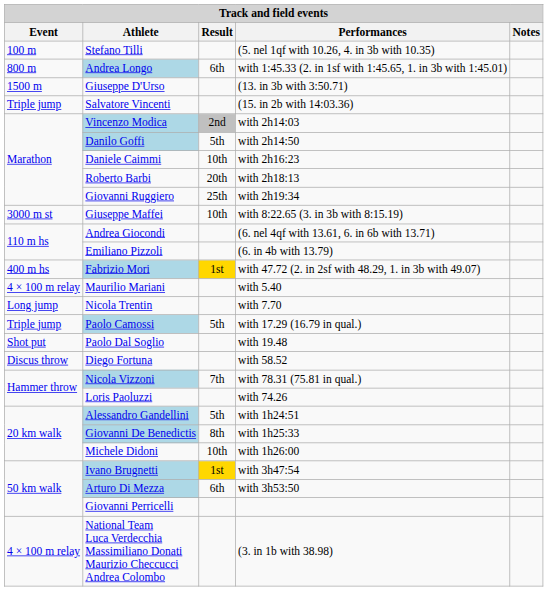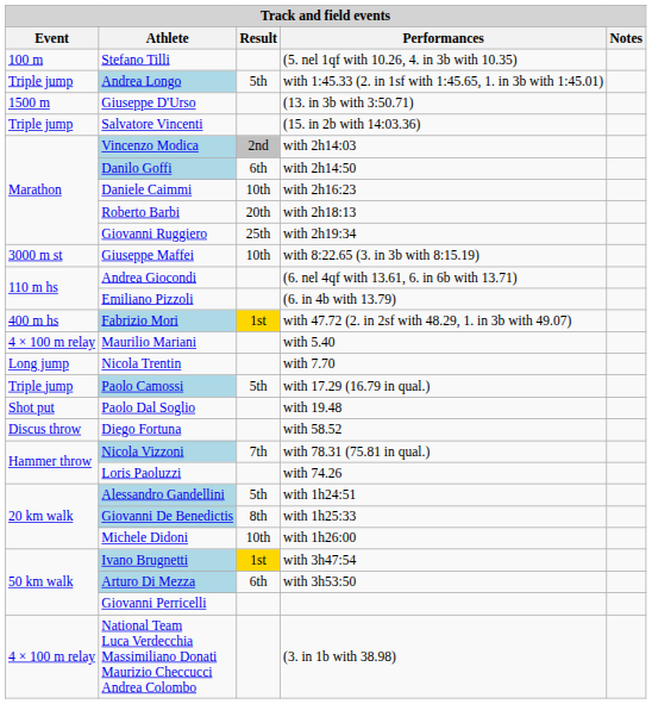Andrea Longo | Event: 800 m -> Triple jump
Andrea Longo | Result: 6th -> 5th
Danilo Goffi | Result: 5th -> 6th
